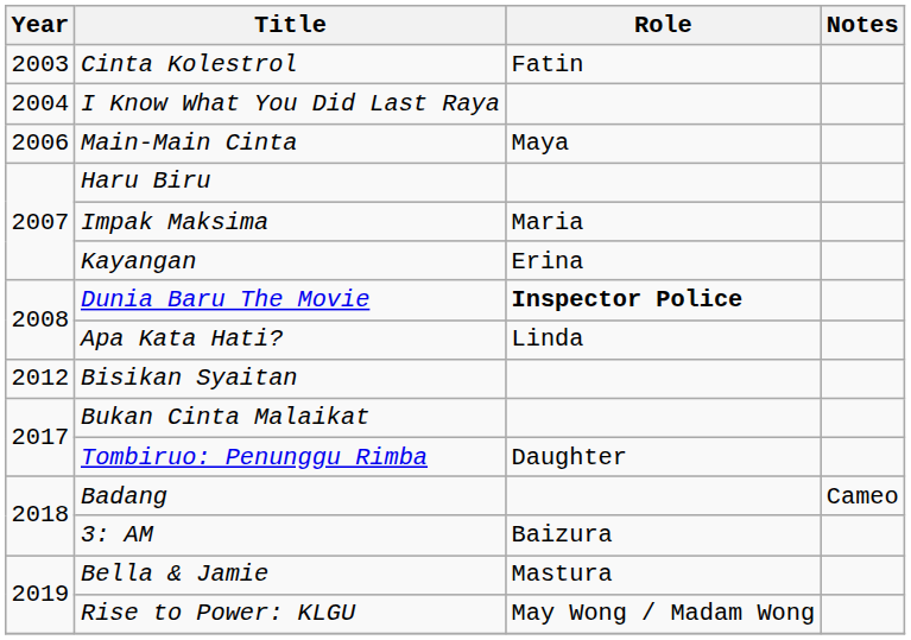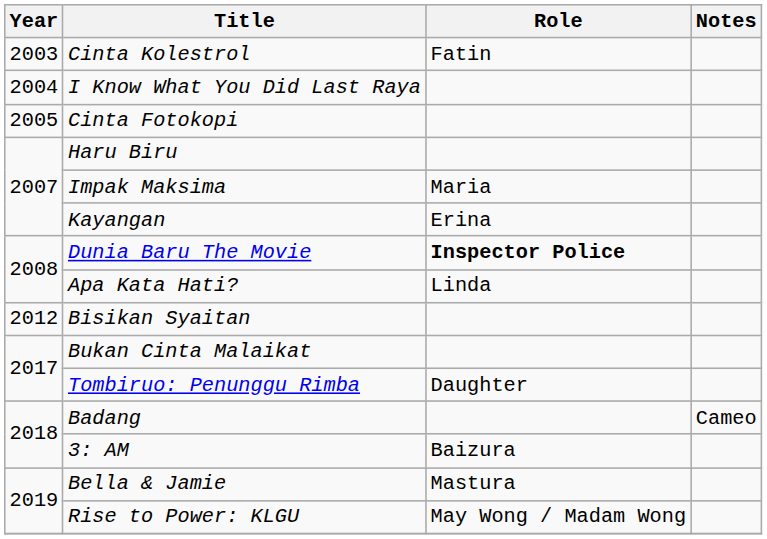+ row: 2005 | Cinta Fotokopi
- row: 2006 | Main-Main Cinta | Maya
